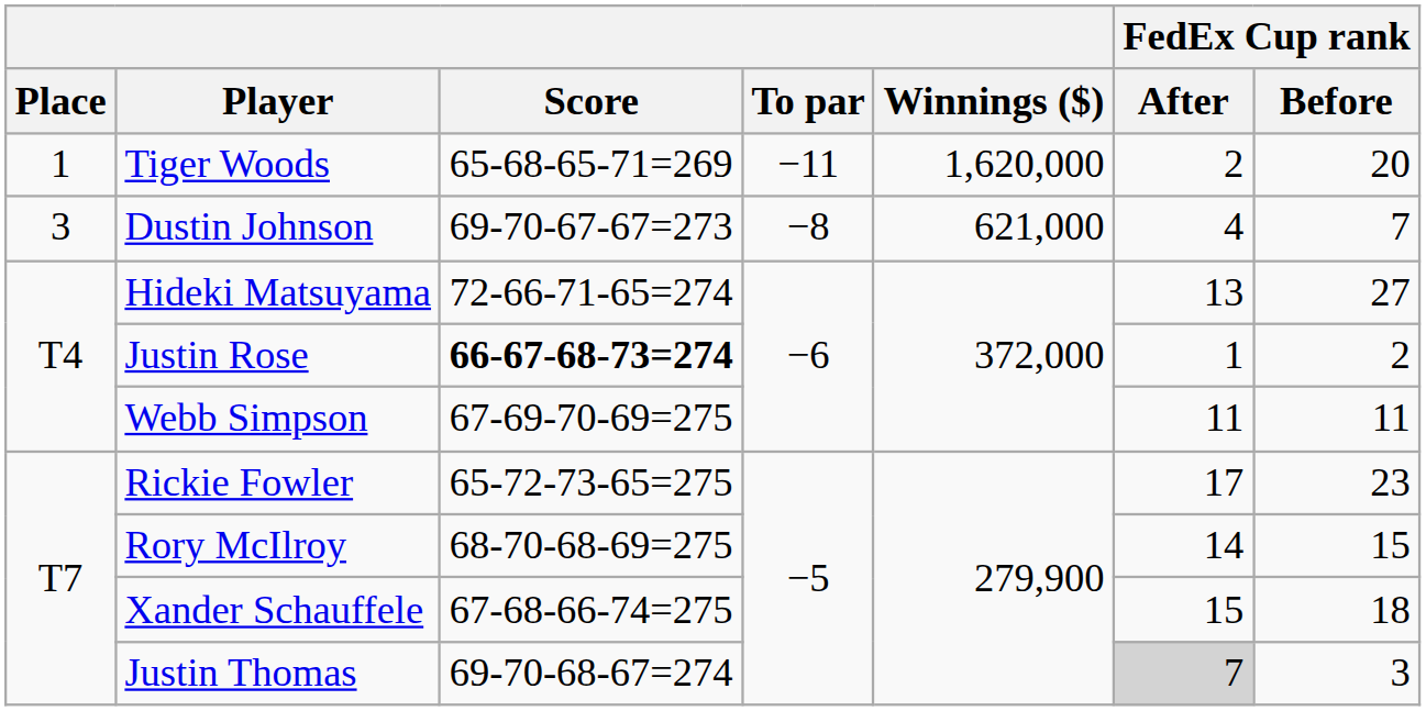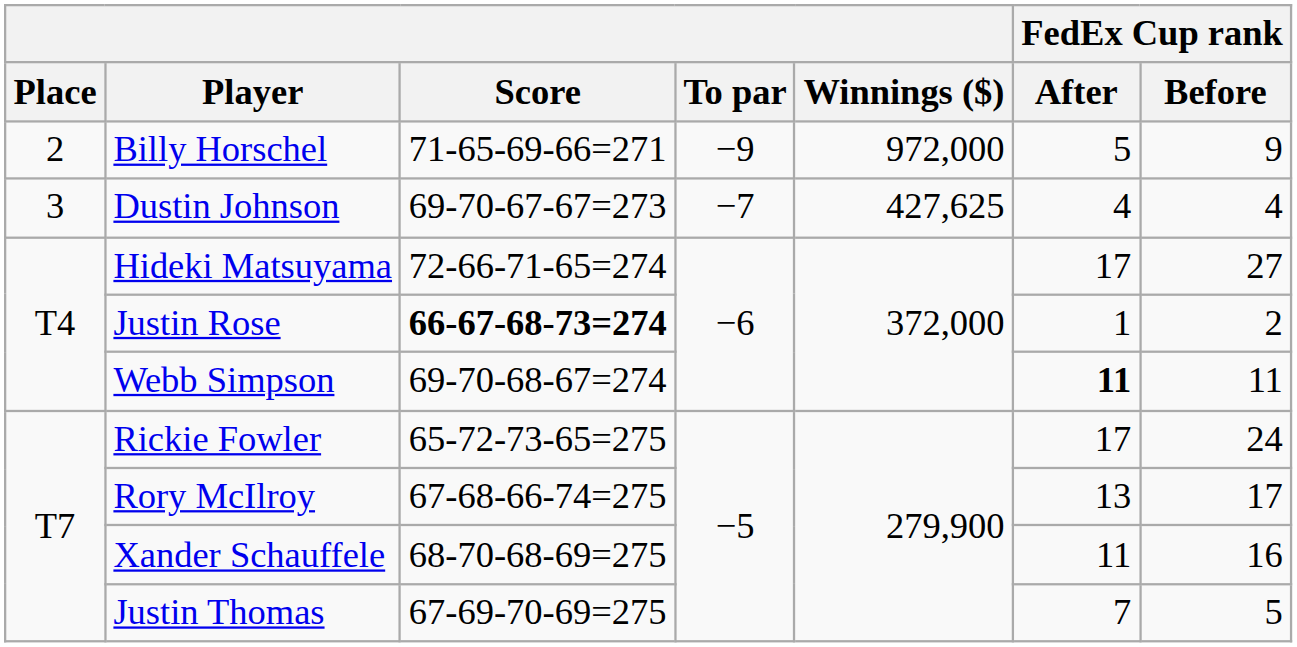- row: 1 | Tiger Woods | 65-68-65-71=269 | −11 | 1,620,000 | 2 | 20
+ row: 2 | Billy Horschel | 71-65-69-66=271 | −9 | 972,000 | 5 | 9
Dustin Johnson | To par: −8 -> −7
Dustin Johnson | Winnings ($): 621,000 -> 427,625
Dustin Johnson | FedEx Cup rank / Before: 7 -> 4
Hideki Matsuyama | FedEx Cup rank / After: 13 -> 17
Webb Simpson | Score: 67-69-70-69=275 -> 69-70-68-67=274
Webb Simpson | FedEx Cup rank / After: normal -> bold
Rickie Fowler | FedEx Cup rank / Before: 23 -> 24
Rory McIlroy | Score: 68-70-68-69=275 -> 67-68-66-74=275
Rory McIlroy | FedEx Cup rank / After: 14 -> 13
Rory McIlroy | FedEx Cup rank / Before: 15 -> 17
Xander Schauffele | Score: 67-68-66-74=275 -> 68-70-68-69=275
Xander Schauffele | FedEx Cup rank / After: 15 -> 11
Xander Schauffele | FedEx Cup rank / Before: 18 -> 16
Justin Thomas | Score: 69-70-68-67=274 -> 67-69-70-69=275
Justin Thomas | FedEx Cup rank / After: lightgrey background -> no background
Justin Thomas | FedEx Cup rank / Before: 3 -> 5
